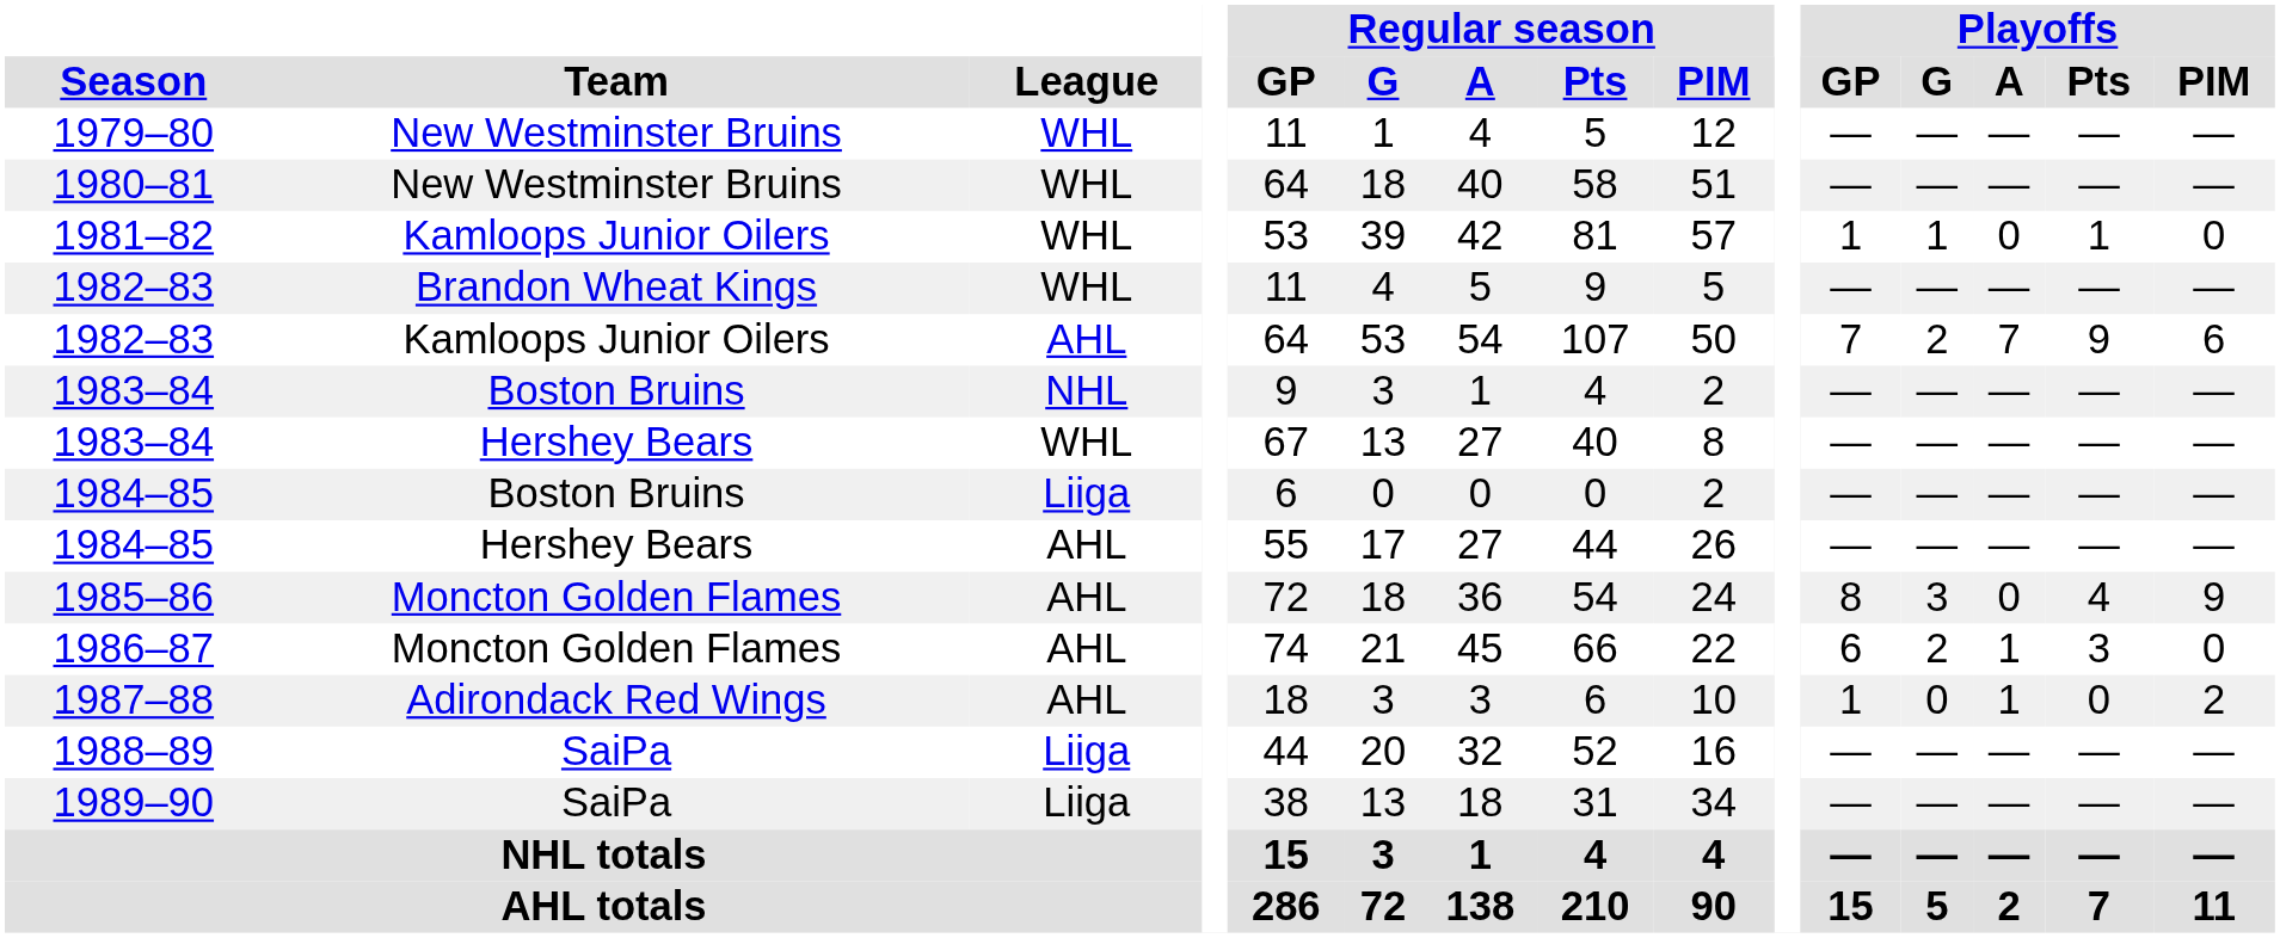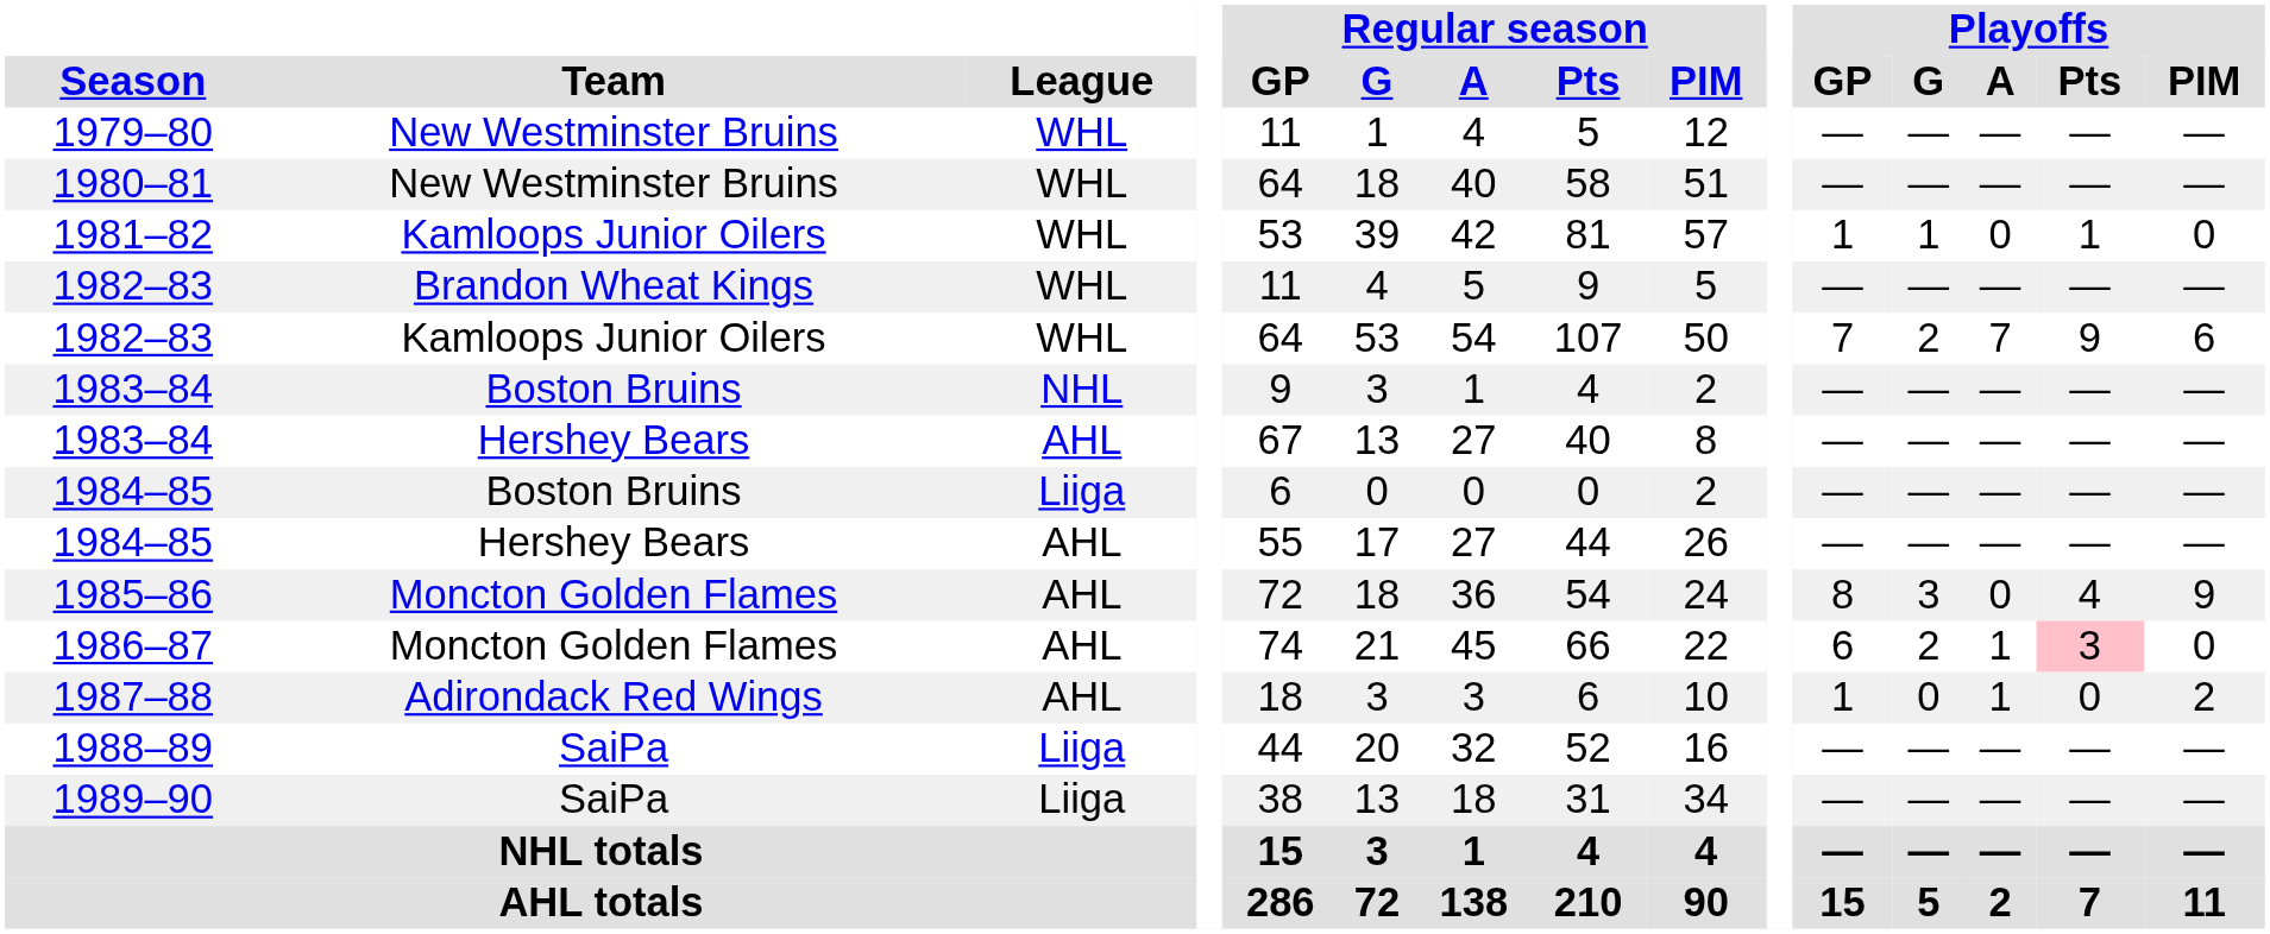1982–83 / Kamloops Junior Oilers | League: AHL -> WHL
1983–84 / Hershey Bears | League: WHL -> AHL
1986–87 | Playoffs / Pts: no background -> pink background
